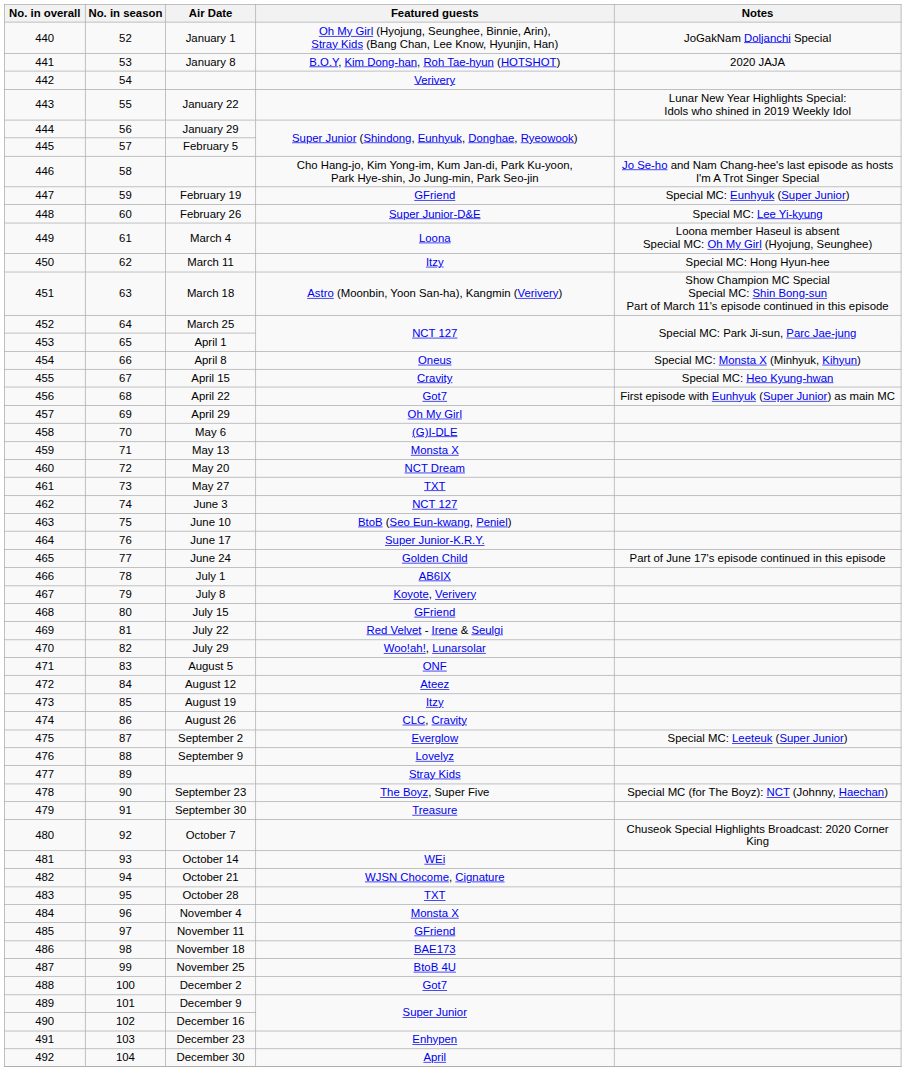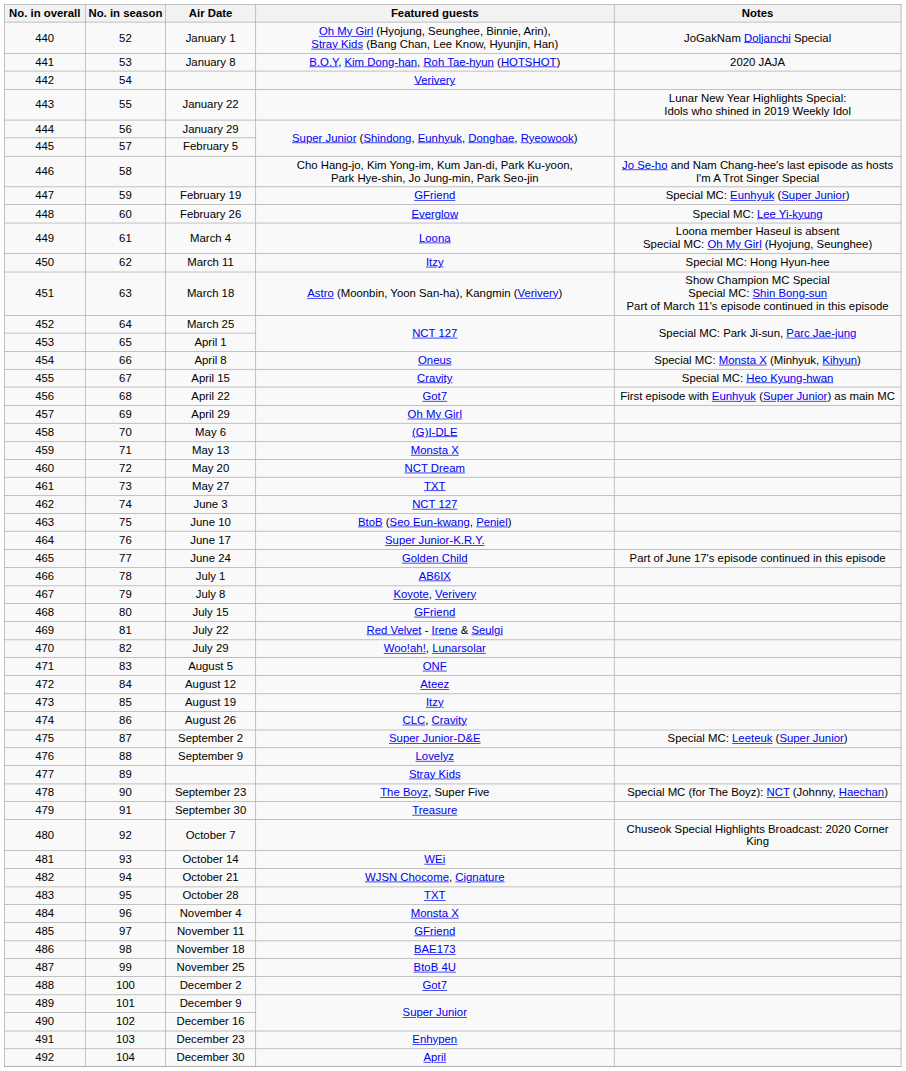February 26 | Featured guests: Super Junior-D&E -> Everglow
September 2 | Featured guests: Everglow -> Super Junior-D&E
